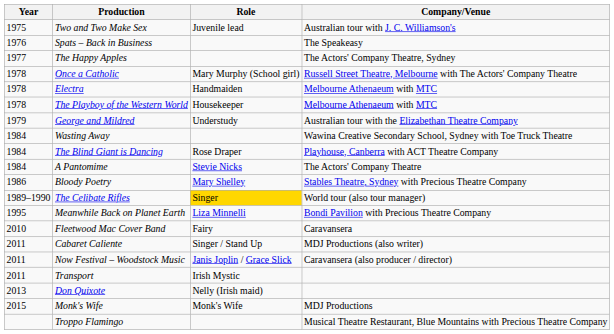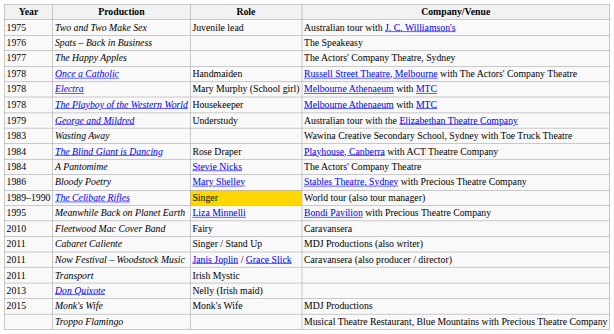Once a Catholic | Role: Mary Murphy (School girl) -> Handmaiden
Electra | Role: Handmaiden -> Mary Murphy (School girl)
Wasting Away | Year: 1984 -> 1983
